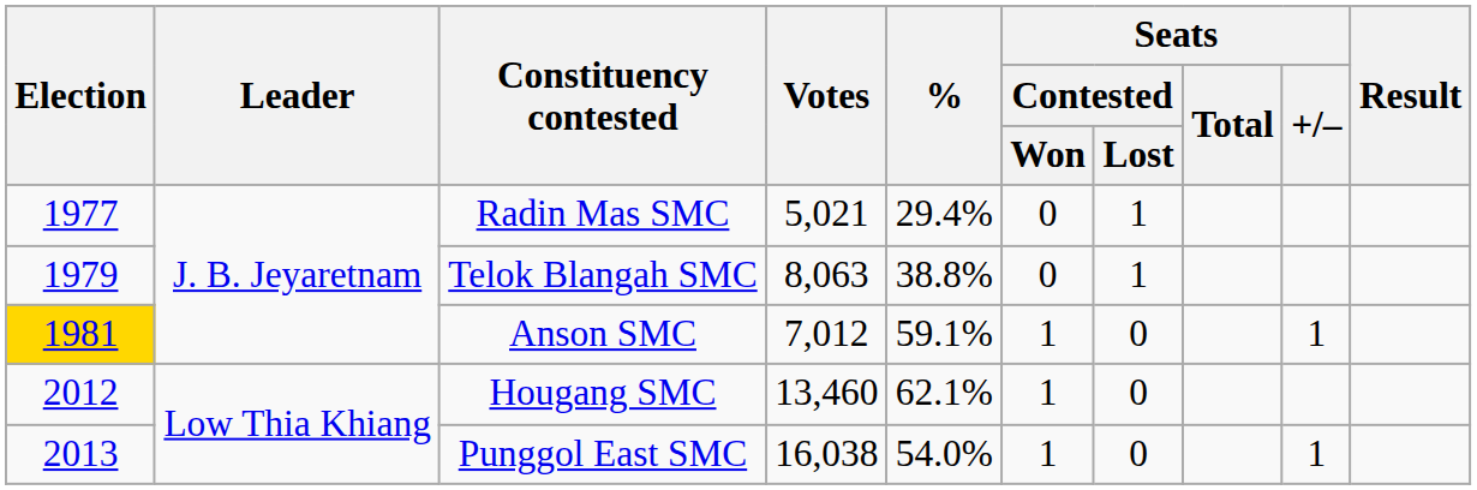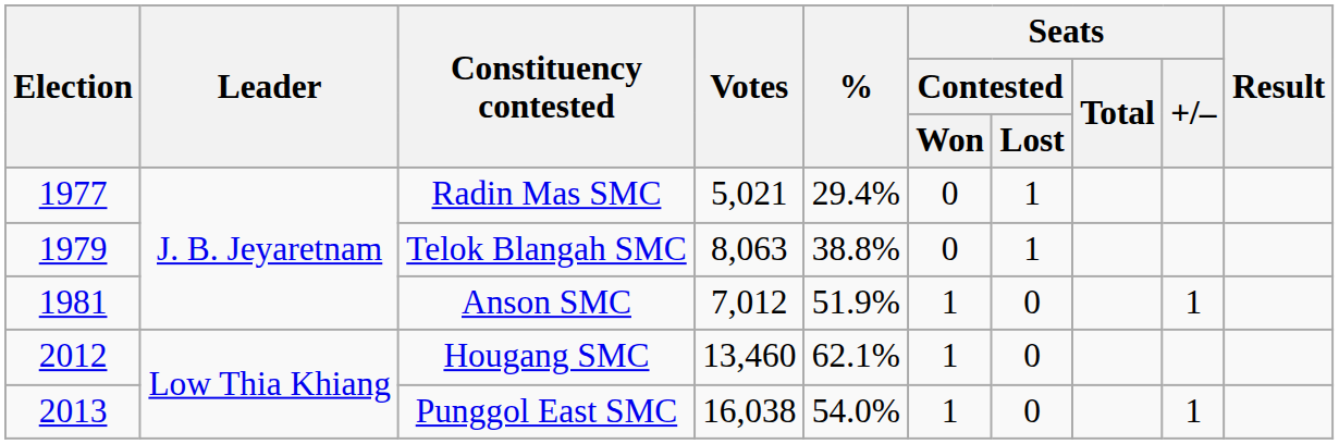Anson SMC | Election: gold background -> no background
Anson SMC | %: 59.1% -> 51.9%
